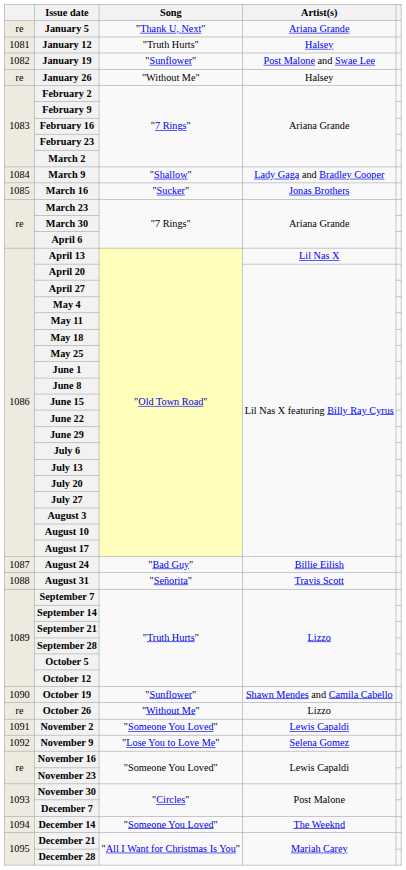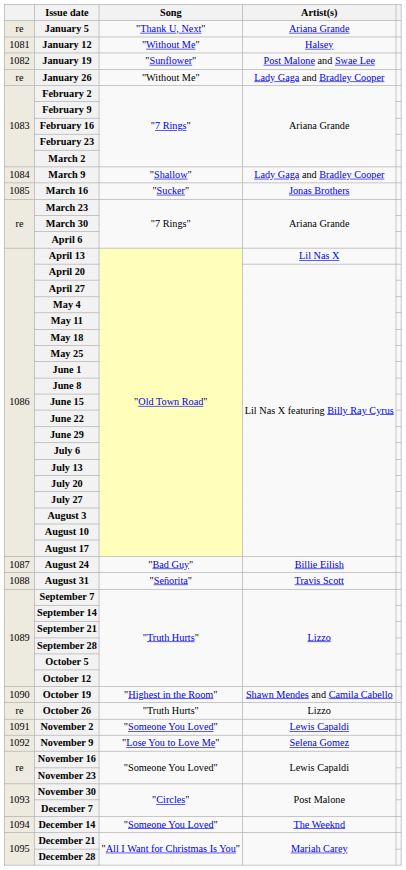January 12 | Song: "Truth Hurts" -> "Without Me"
January 26 | Artist(s): Halsey -> Lady Gaga and Bradley Cooper
October 19 | Song: "Sunflower" -> "Highest in the Room"
October 26 | Song: "Without Me" -> "Truth Hurts"
